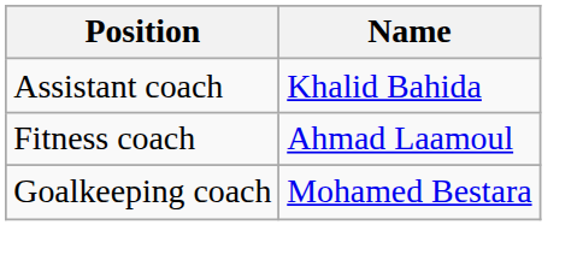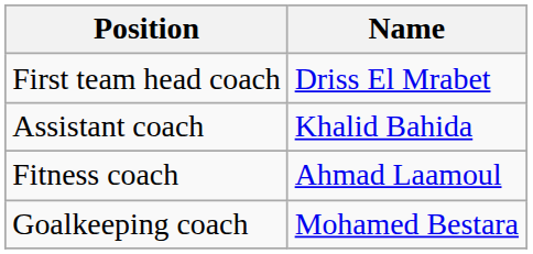+ row: First team head coach | Driss El Mrabet
